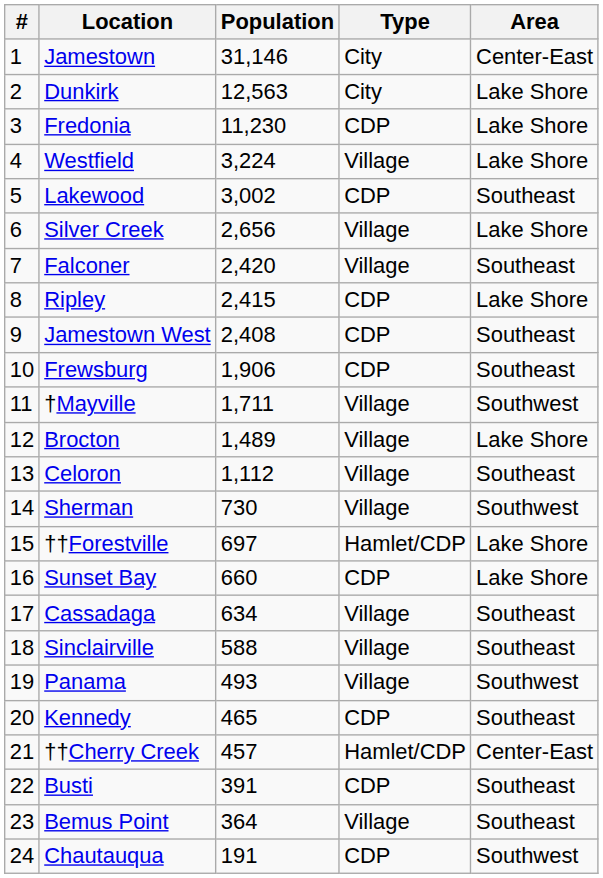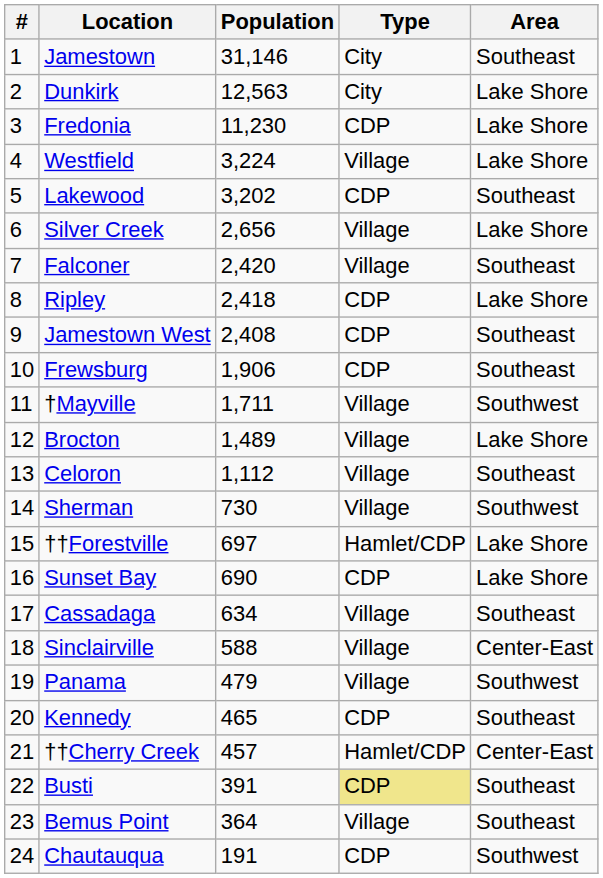Jamestown | Area: Center-East -> Southeast
Lakewood | Population: 3,002 -> 3,202
Ripley | Population: 2,415 -> 2,418
Sunset Bay | Population: 660 -> 690
Sinclairville | Area: Southeast -> Center-East
Panama | Population: 493 -> 479
Busti | Type: no background -> khaki background
